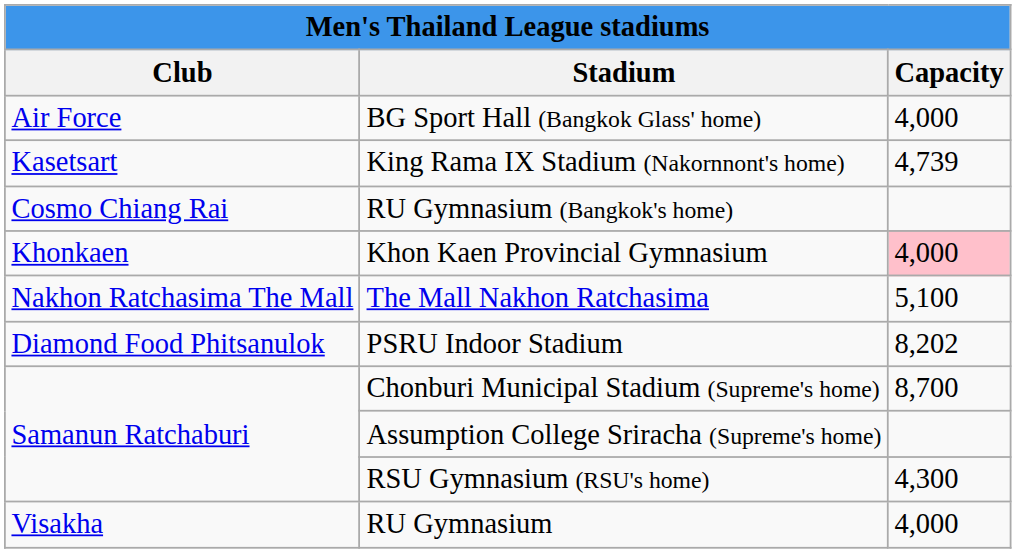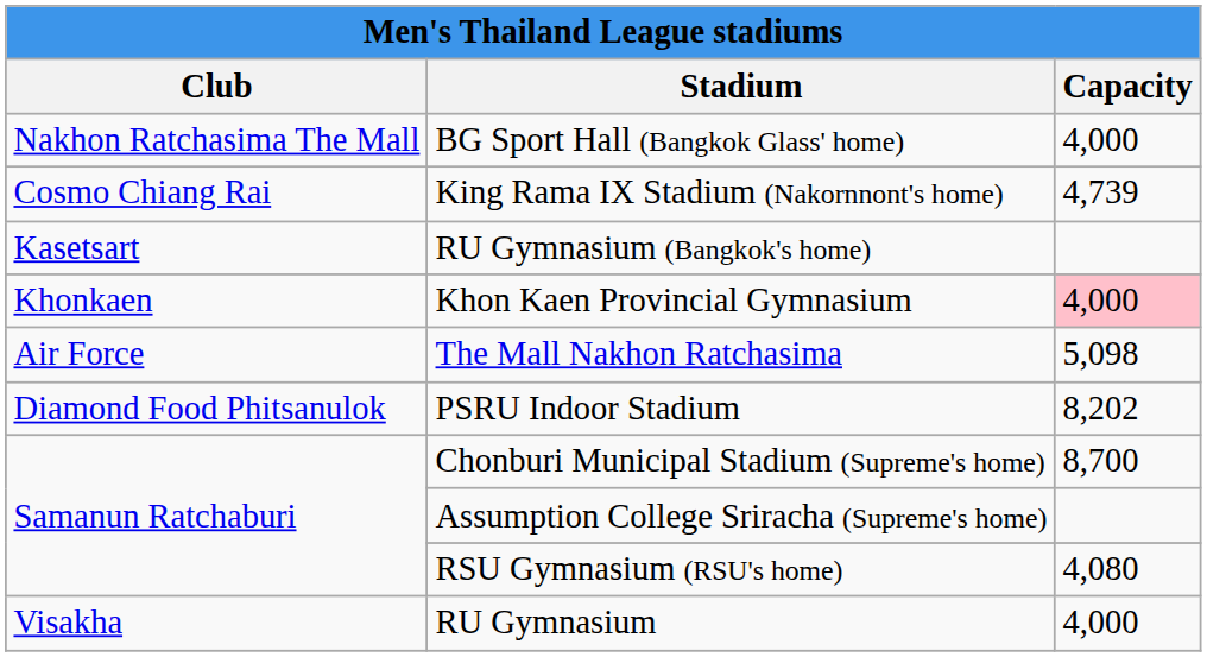BG Sport Hall (Bangkok Glass' home) | Club: Air Force -> Nakhon Ratchasima The Mall
King Rama IX Stadium (Nakornnont's home) | Club: Kasetsart -> Cosmo Chiang Rai
RU Gymnasium (Bangkok's home) | Club: Cosmo Chiang Rai -> Kasetsart
The Mall Nakhon Ratchasima | Club: Nakhon Ratchasima The Mall -> Air Force
The Mall Nakhon Ratchasima | Capacity: 5,100 -> 5,098
RSU Gymnasium (RSU's home) | Capacity: 4,300 -> 4,080
